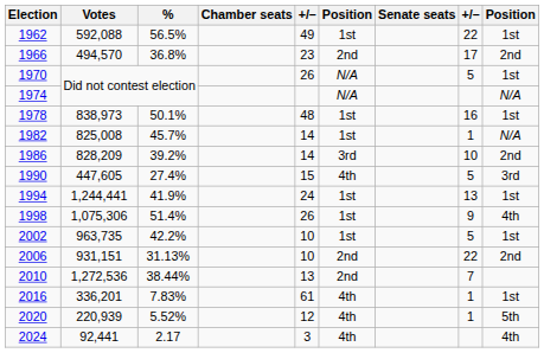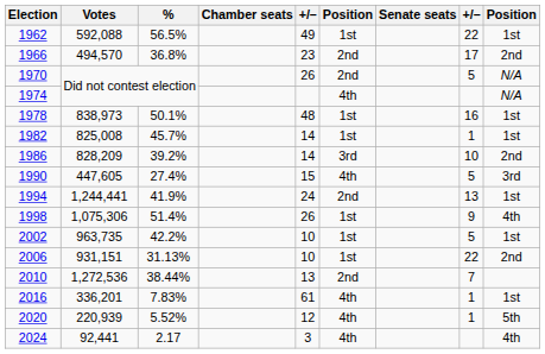1970 | column 6: N/A -> 2nd
1970 | column 9: 1st -> N/A
1974 | column 6: N/A -> 4th
1982 | column 9: N/A -> 1st
1994 | column 6: 1st -> 2nd
2006 | column 6: 2nd -> 1st
